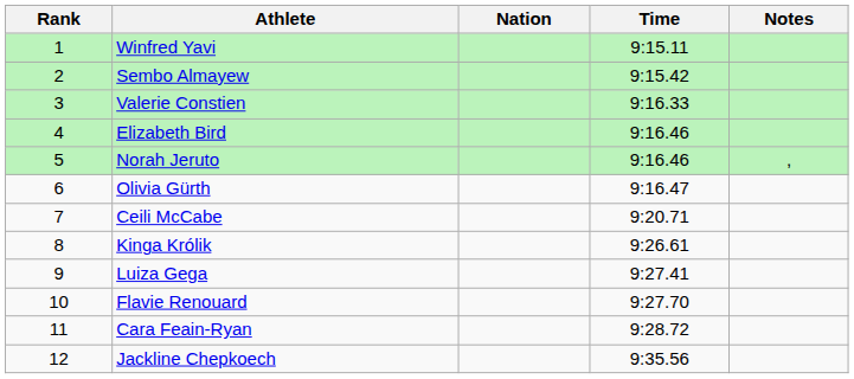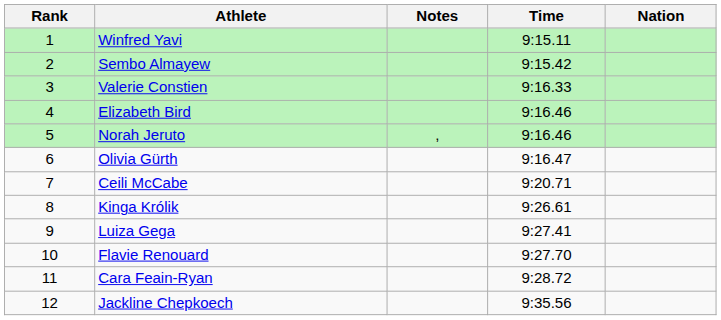columns swapped: Nation <-> Notes
